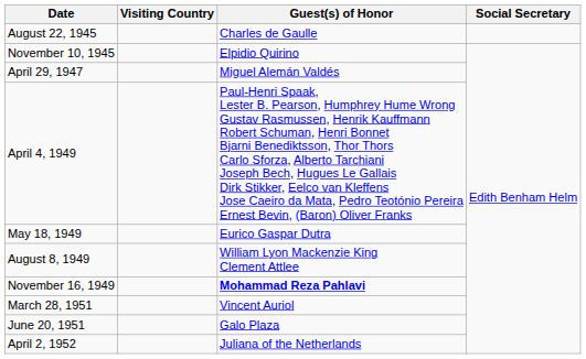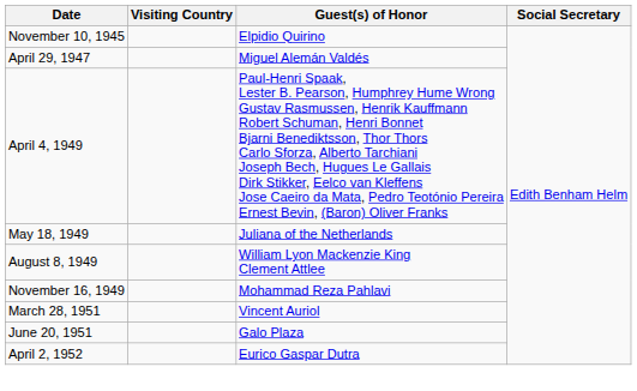- row: August 22, 1945 | Charles de Gaulle
May 18, 1949 | Guest(s) of Honor: Eurico Gaspar Dutra -> Juliana of the Netherlands
November 16, 1949 | Guest(s) of Honor: bold -> normal
April 2, 1952 | Guest(s) of Honor: Juliana of the Netherlands -> Eurico Gaspar Dutra
